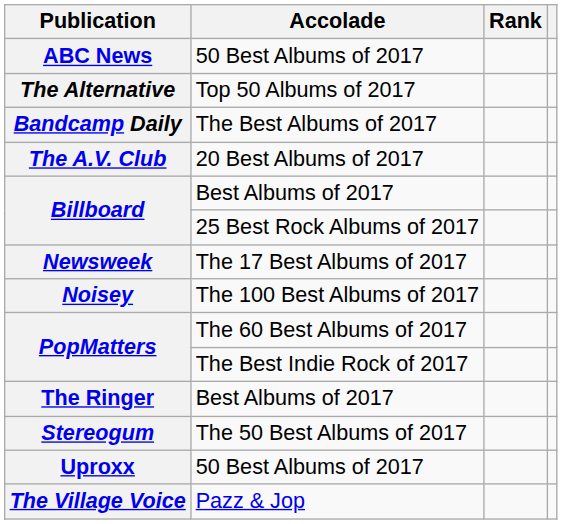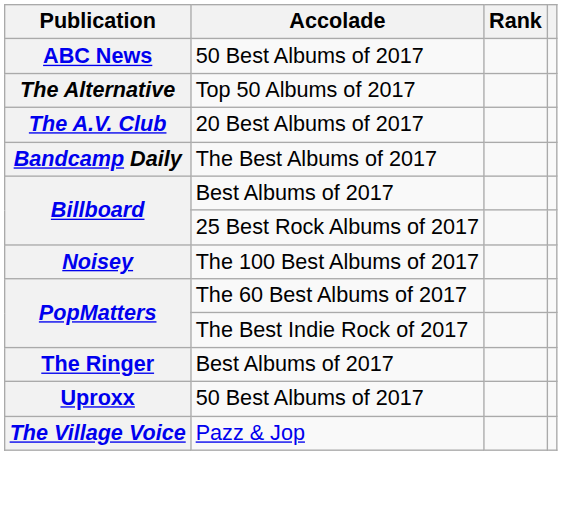rows swapped: The A.V. Club <-> Bandcamp Daily
- row: Newsweek | The 17 Best Albums of 2017
- row: Stereogum | The 50 Best Albums of 2017
